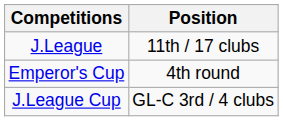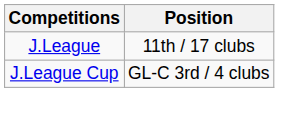- row: Emperor's Cup | 4th round
